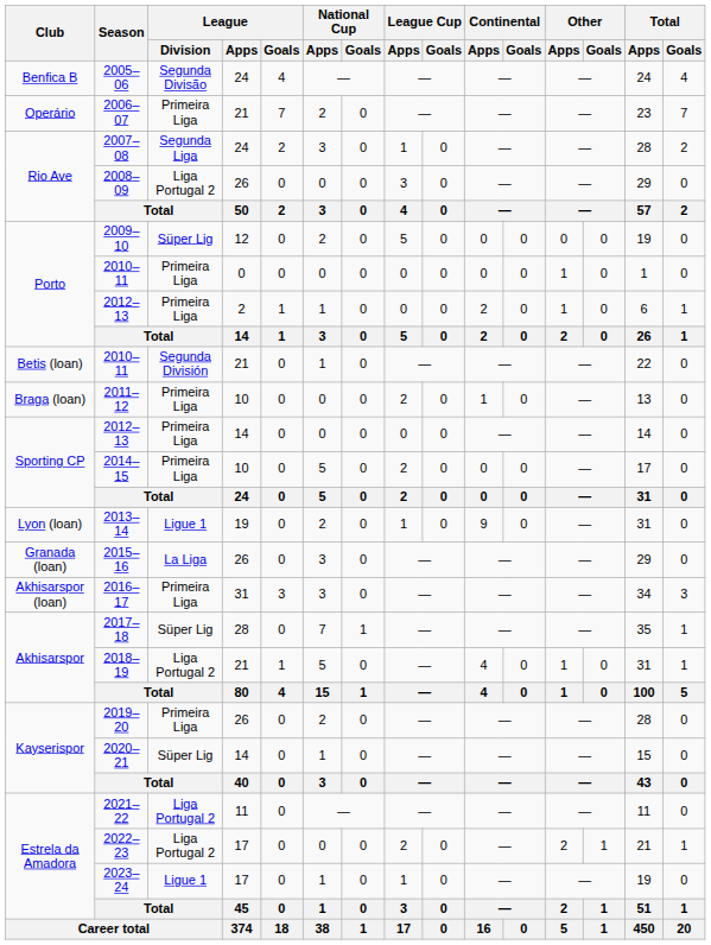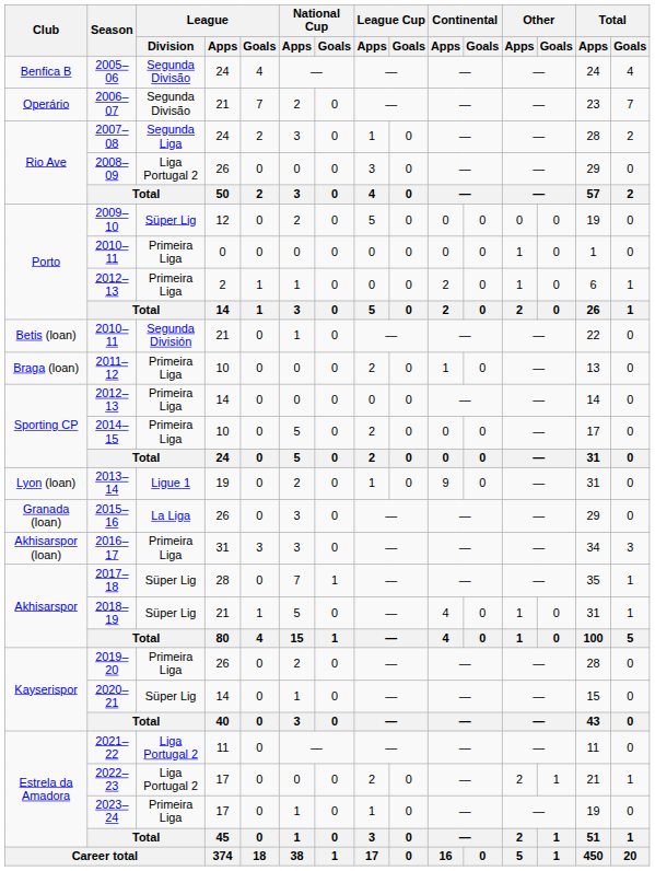2006–07 | League / Division: Primeira Liga -> Segunda Divisão
2018–19 | League / Division: Liga Portugal 2 -> Süper Lig
2023–24 | League / Division: Ligue 1 -> Primeira Liga
